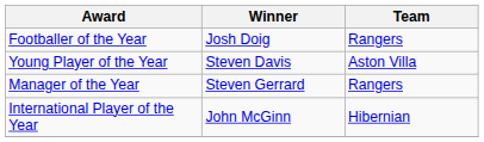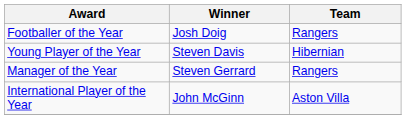Young Player of the Year | Team: Aston Villa -> Hibernian
International Player of the Year | Team: Hibernian -> Aston Villa
